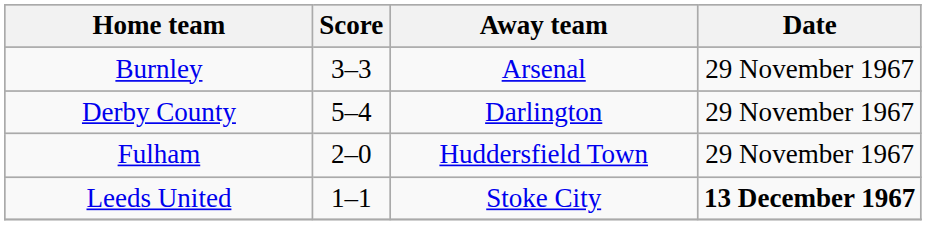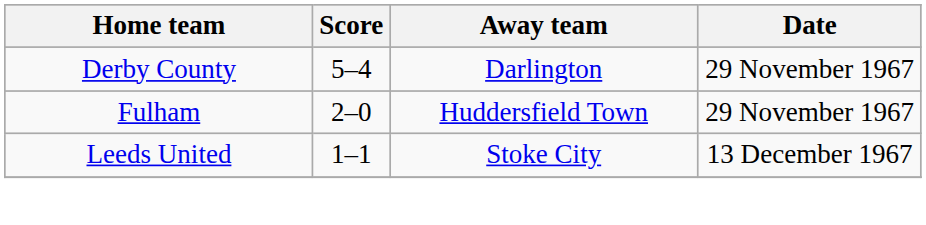- row: Burnley | 3–3 | Arsenal | 29 November 1967
Leeds United | Date: bold -> normal
